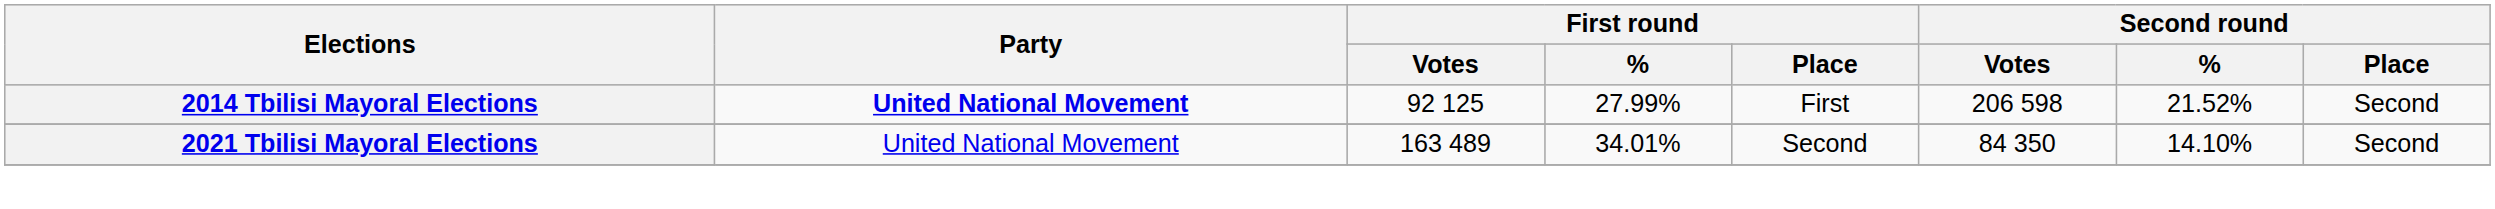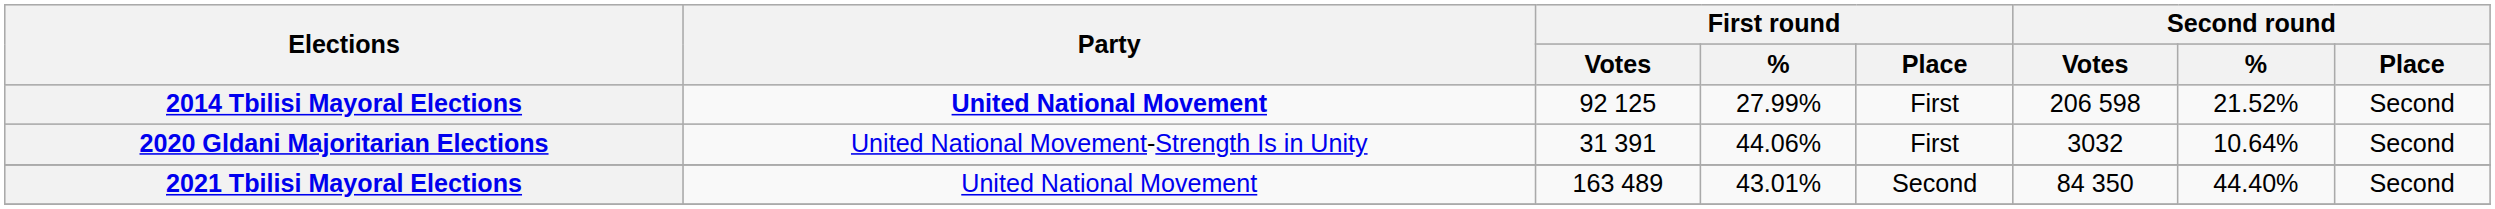+ row: 2020 Gldani Majoritarian Elections | United National Movement-Strength Is in Unity | 31 391 | 44.06% | First | 3032 | 10.64% | Second
2021 Tbilisi Mayoral Elections | First round / %: 34.01% -> 43.01%
2021 Tbilisi Mayoral Elections | Second round / %: 14.10% -> 44.40%
